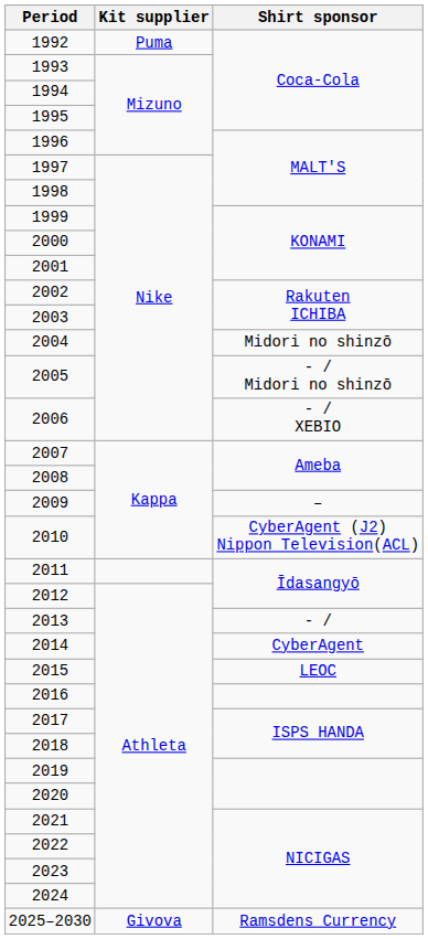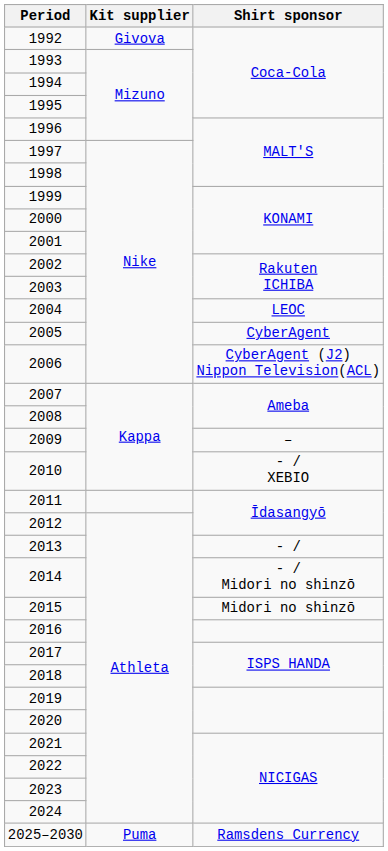1992 | Kit supplier: Puma -> Givova
2004 | Shirt sponsor: Midori no shinzō -> LEOC
2005 | Shirt sponsor: - / Midori no shinzō -> CyberAgent
2006 | Shirt sponsor: - / XEBIO -> CyberAgent (J2) Nippon Television(ACL)
2010 | Shirt sponsor: CyberAgent (J2) Nippon Television(ACL) -> - / XEBIO
2014 | Shirt sponsor: CyberAgent -> - / Midori no shinzō
2015 | Shirt sponsor: LEOC -> Midori no shinzō
2025–2030 | Kit supplier: Givova -> Puma
